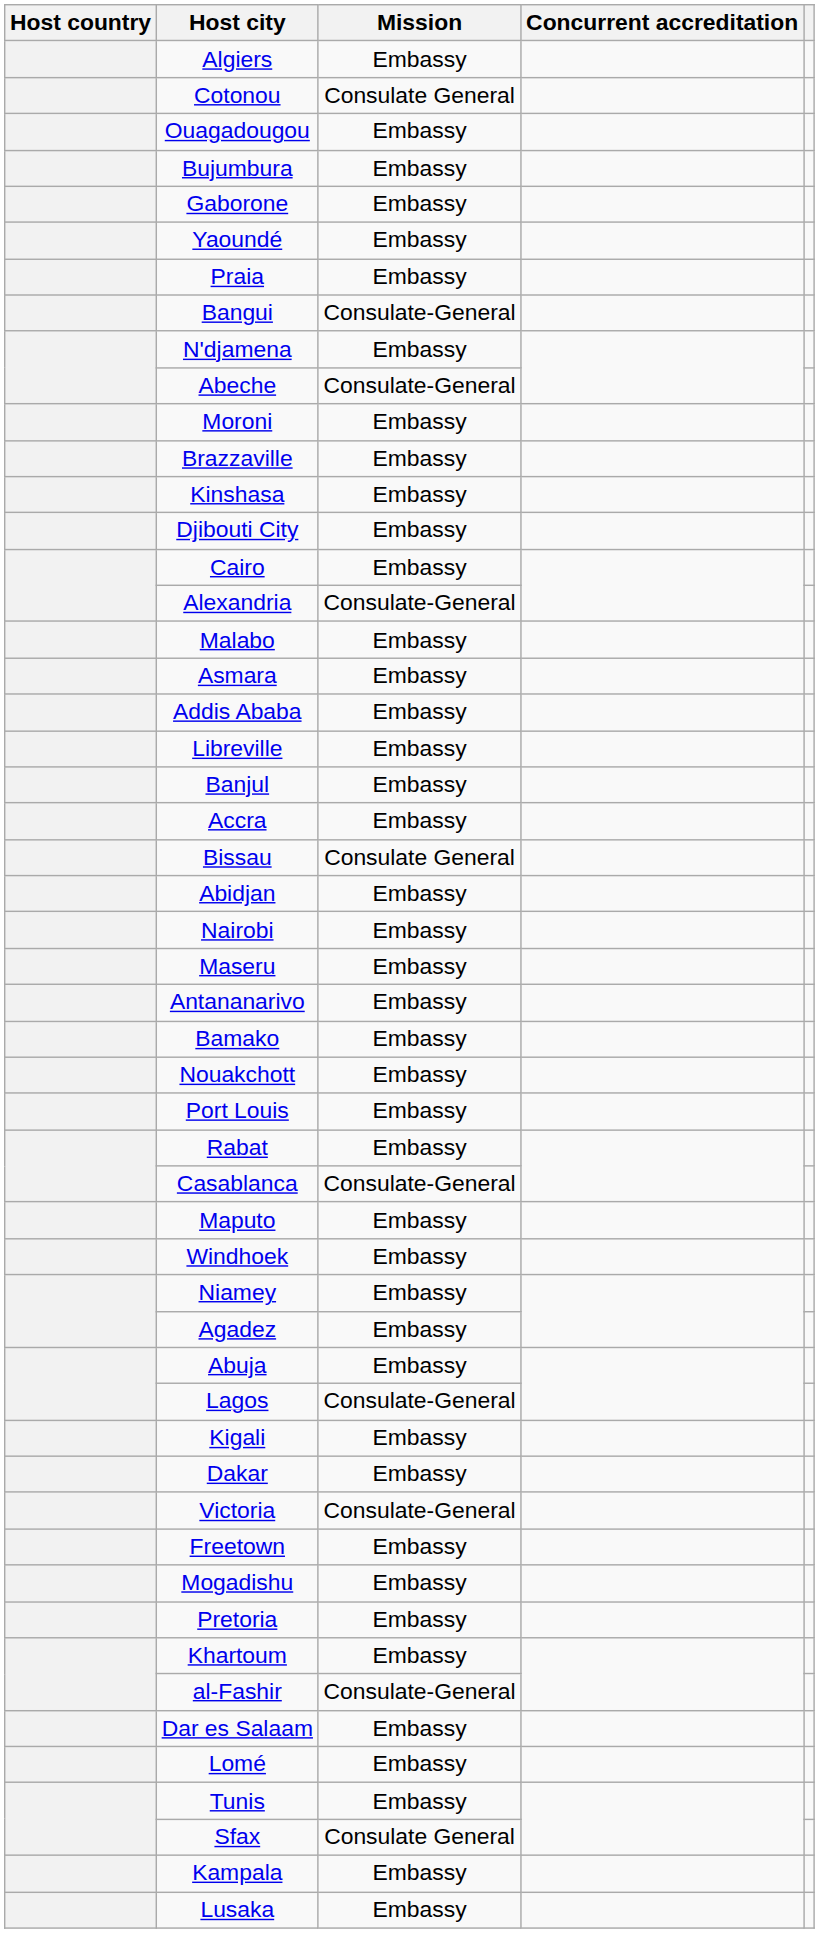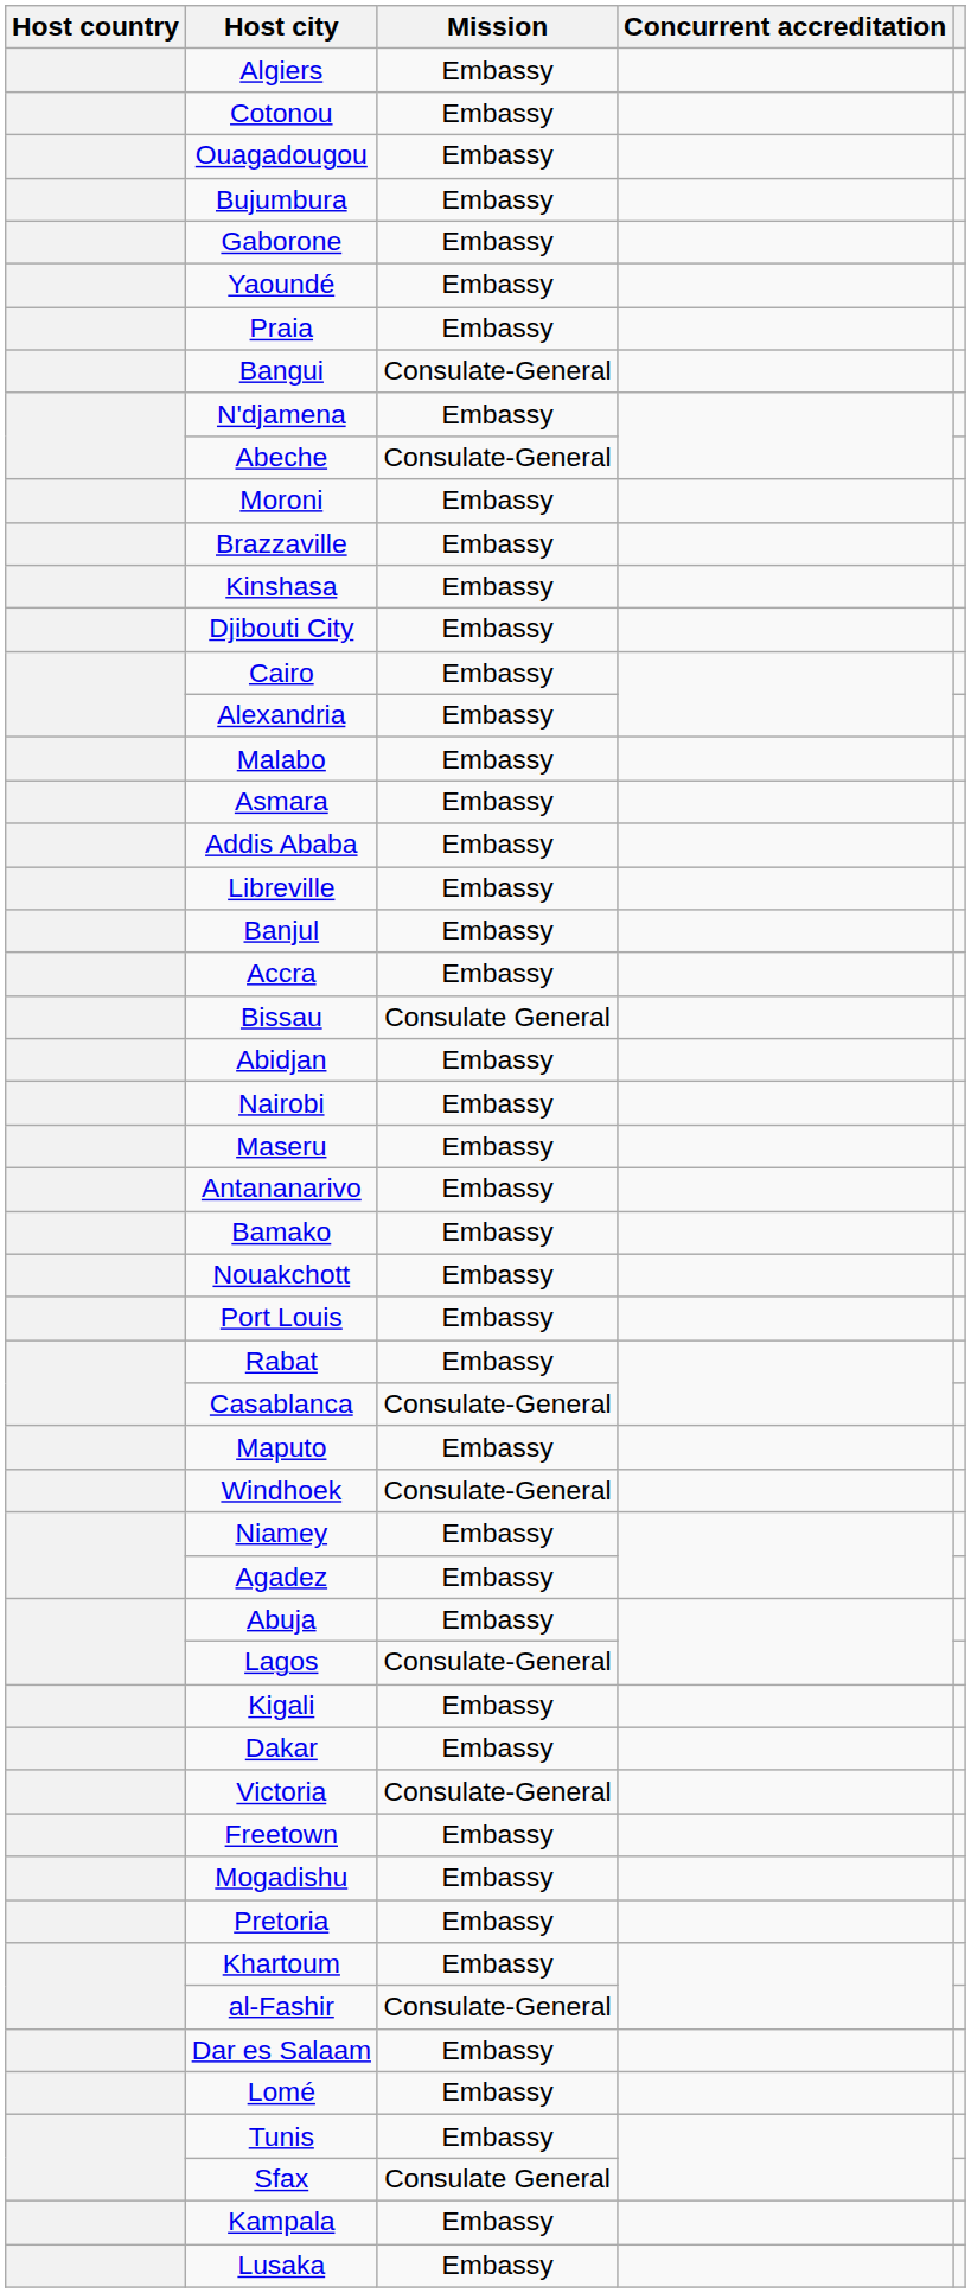Cotonou | Mission: Consulate General -> Embassy
Alexandria | Mission: Consulate-General -> Embassy
Windhoek | Mission: Embassy -> Consulate-General
